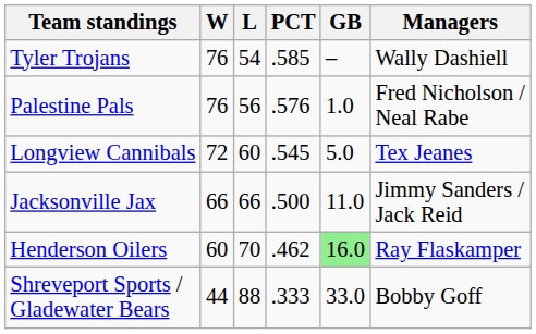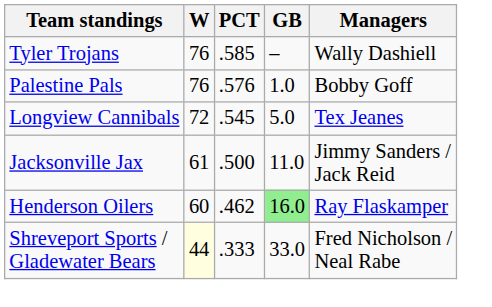- column: L | 54 | 56 | 60 | 66 | 70 | 88
Palestine Pals | Managers: Fred Nicholson / Neal Rabe -> Bobby Goff
Jacksonville Jax | W: 66 -> 61
Shreveport Sports / Gladewater Bears | W: no background -> lightyellow background
Shreveport Sports / Gladewater Bears | Managers: Bobby Goff -> Fred Nicholson / Neal Rabe
